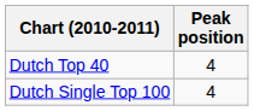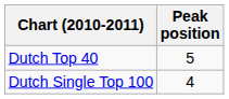Dutch Top 40 | Peak position: 4 -> 5
